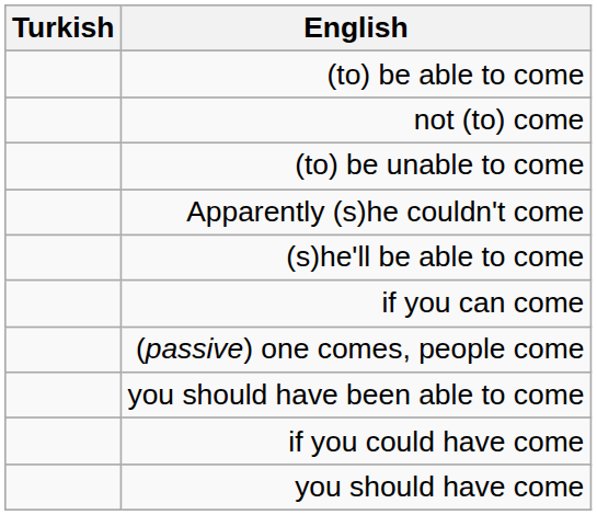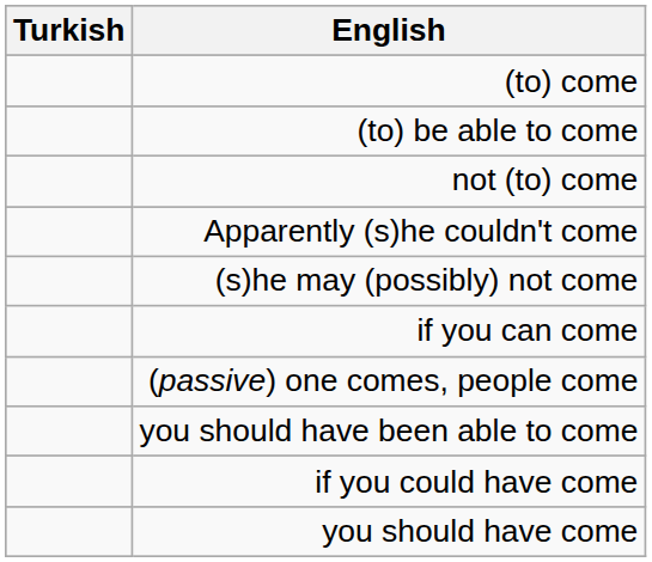+ row: (to) come
- row: (to) be unable to come
- row: (s)he'll be able to come
+ row: (s)he may (possibly) not come
